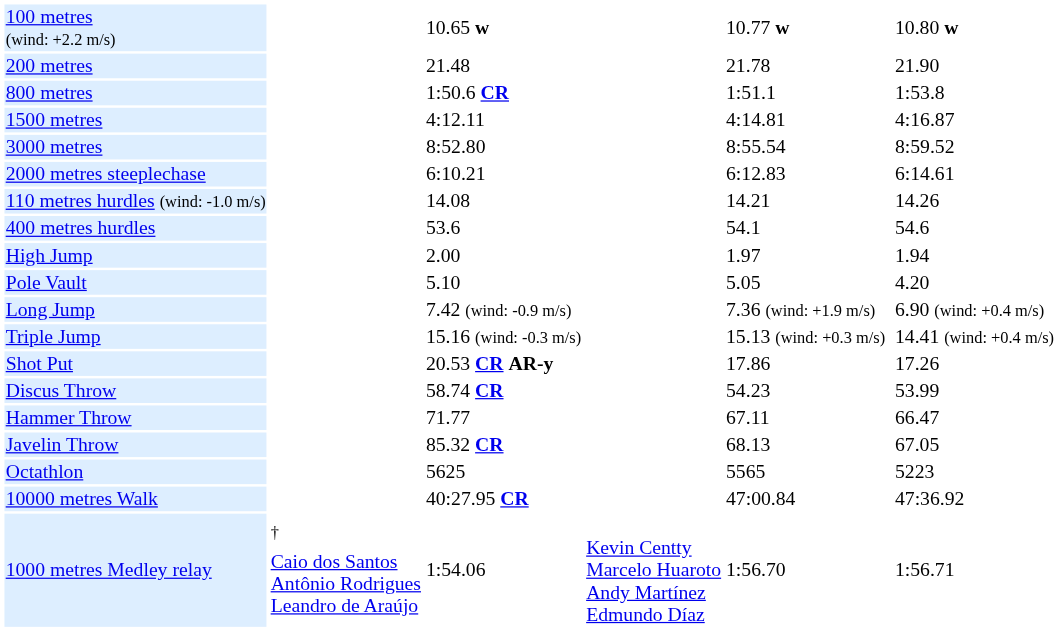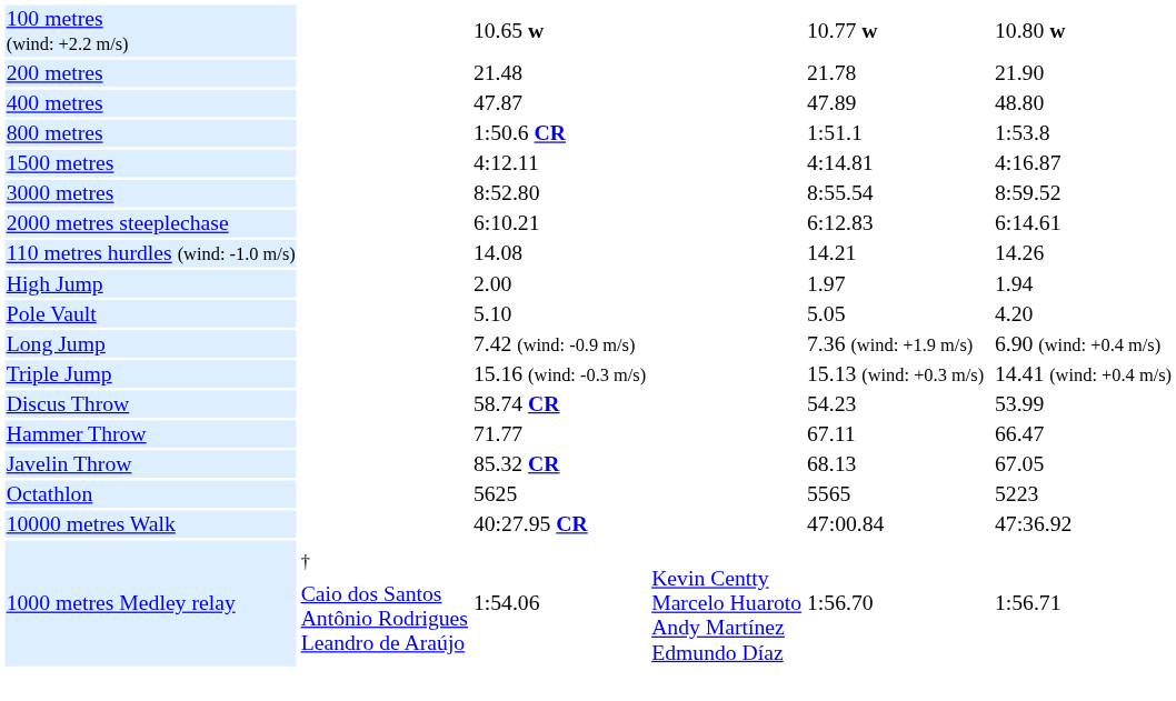+ row: 400 metres | 47.87 | 47.89 | 48.80
- row: 400 metres hurdles | 53.6 | 54.1 | 54.6
- row: Shot Put | 20.53 CR AR-y | 17.86 | 17.26
